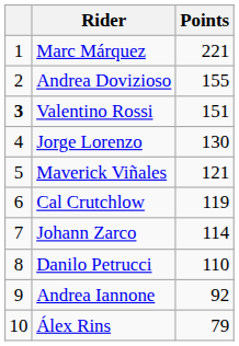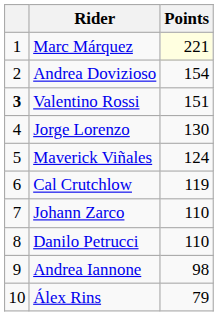Marc Márquez | Points: no background -> lightyellow background
Andrea Dovizioso | Points: 155 -> 154
Maverick Viñales | Points: 121 -> 124
Johann Zarco | Points: 114 -> 110
Andrea Iannone | Points: 92 -> 98
